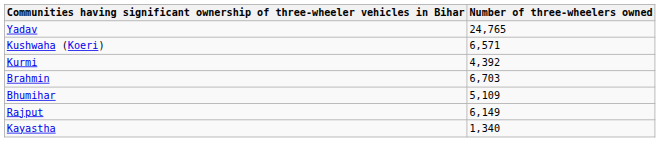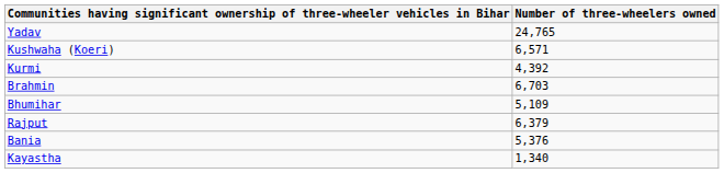Rajput | Number of three-wheelers owned: 6,149 -> 6,379
+ row: Bania | 5,376
